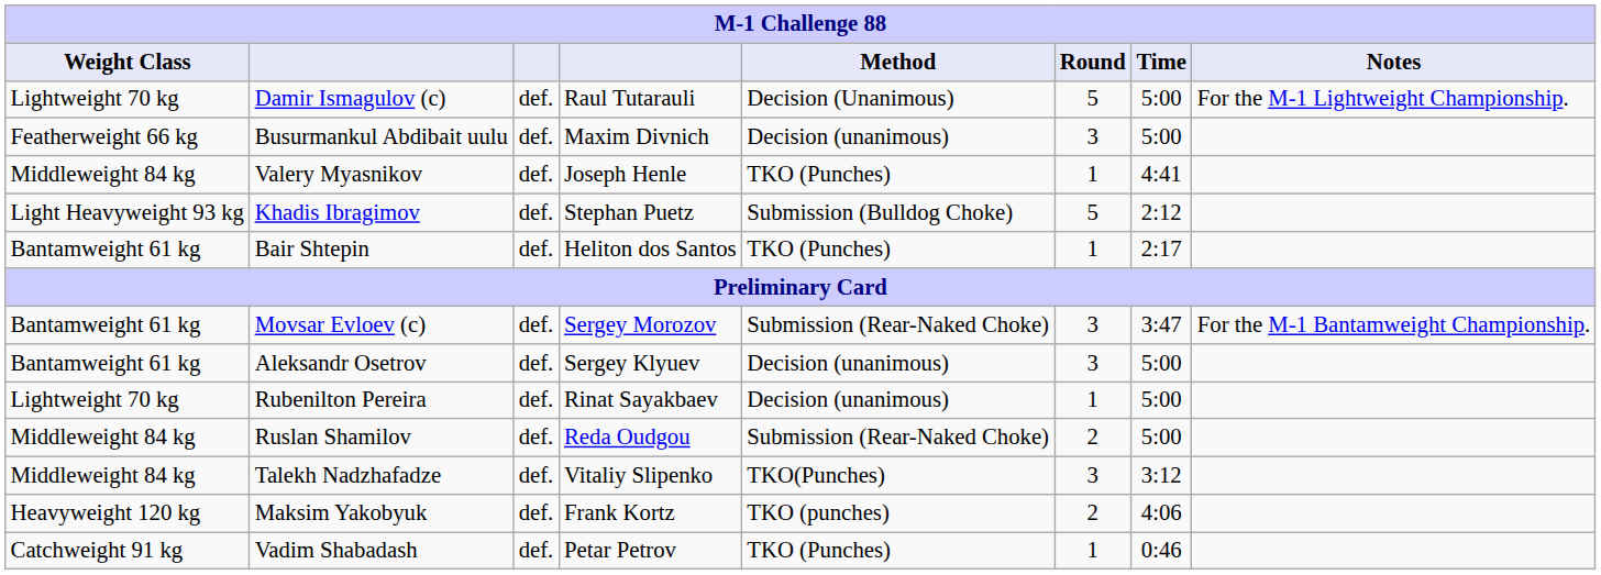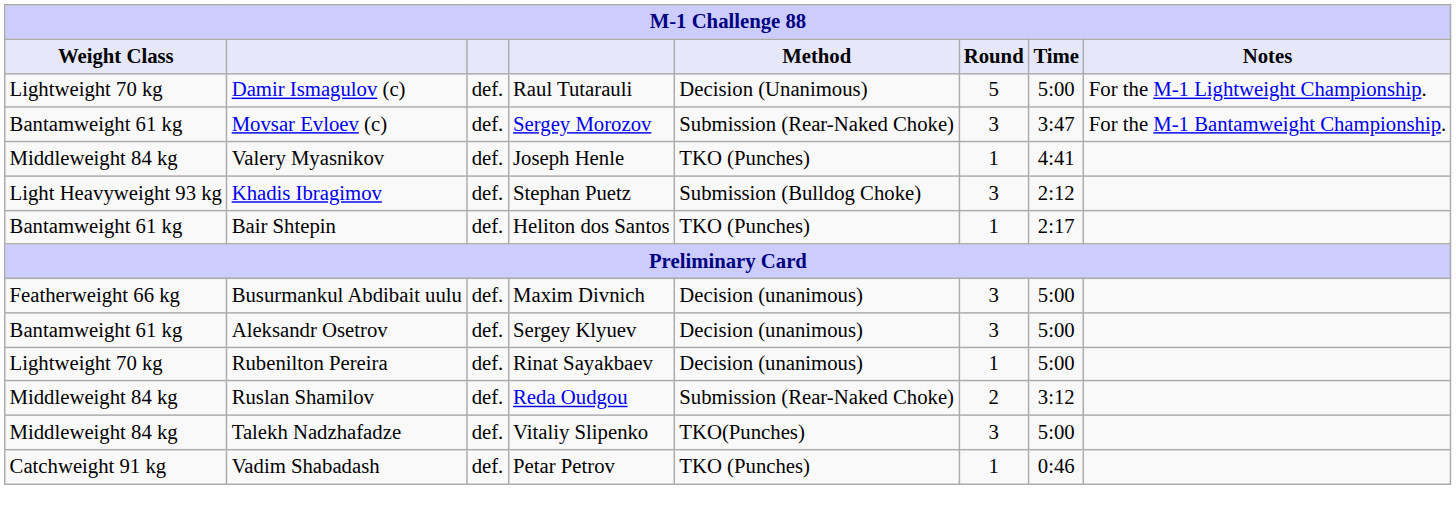rows swapped: Movsar Evloev (c) <-> Busurmankul Abdibait uulu
Khadis Ibragimov | Round: 5 -> 3
Ruslan Shamilov | Time: 5:00 -> 3:12
Talekh Nadzhafadze | Time: 3:12 -> 5:00
- row: Heavyweight 120 kg | Maksim Yakobyuk | def. | Frank Kortz | TKO (punches) | 2 | 4:06
